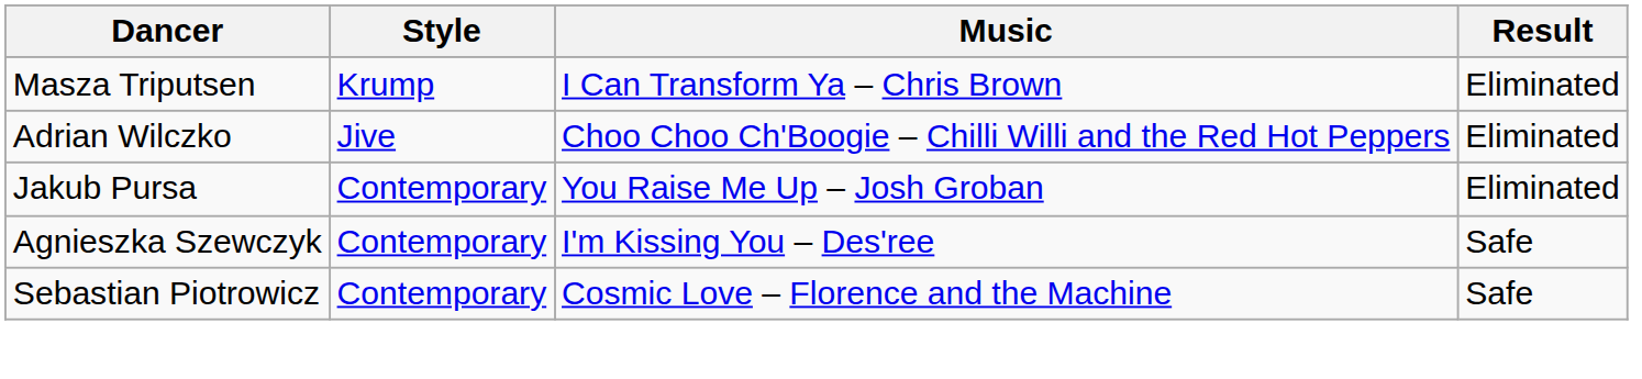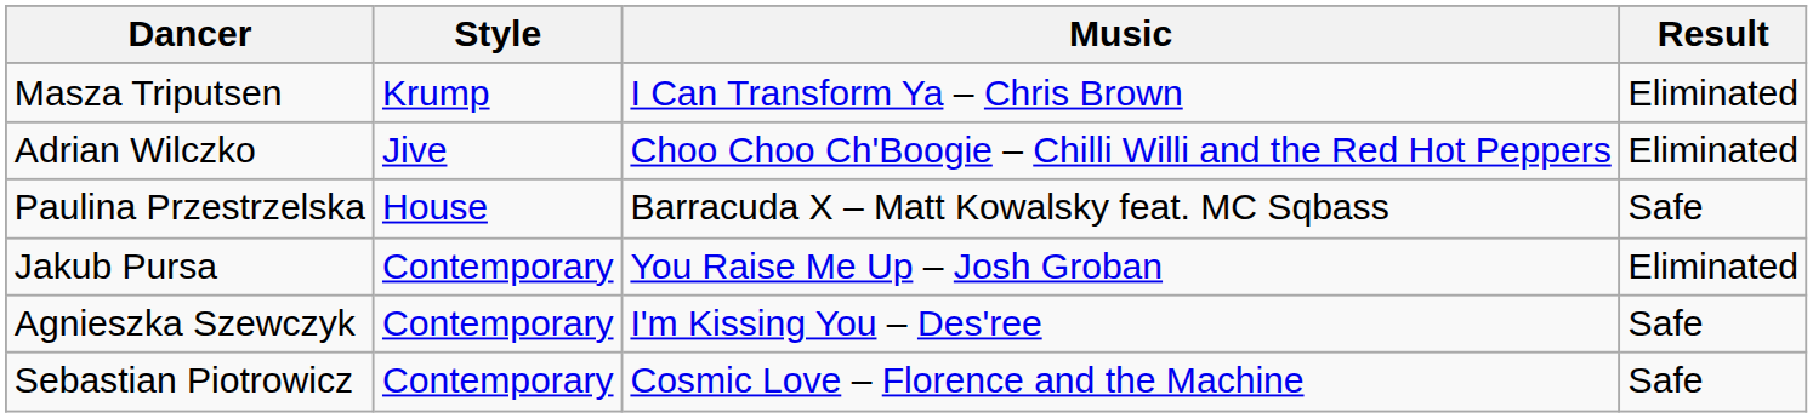+ row: Paulina Przestrzelska | House | Barracuda X – Matt Kowalsky feat. MC Sqbass | Safe
